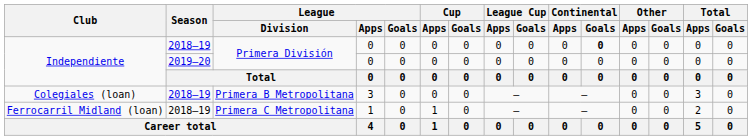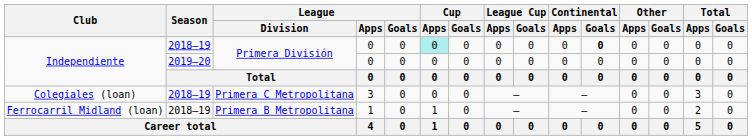Independiente / 2018–19 | Cup / Apps: no background -> paleturquoise background
Colegiales (loan) | League / Division: Primera B Metropolitana -> Primera C Metropolitana
Ferrocarril Midland (loan) | League / Division: Primera C Metropolitana -> Primera B Metropolitana
